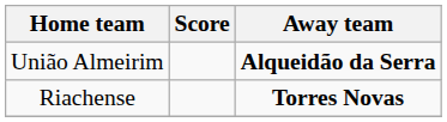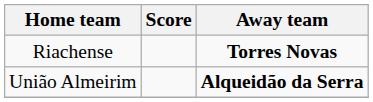rows swapped: Riachense <-> União Almeirim
